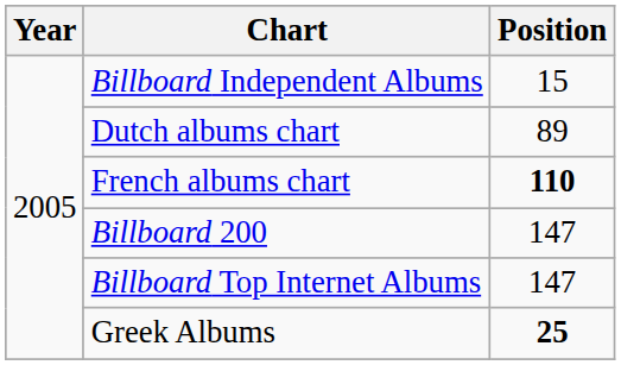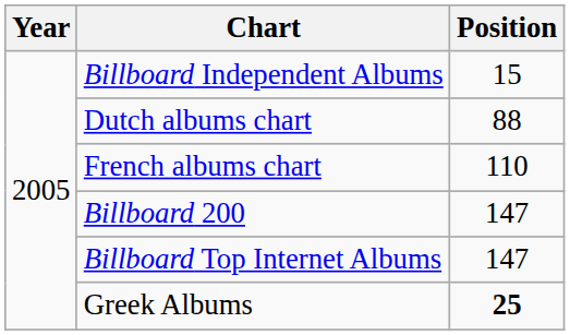Dutch albums chart | Position: 89 -> 88
French albums chart | Position: bold -> normal
